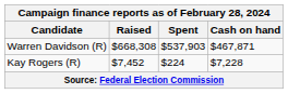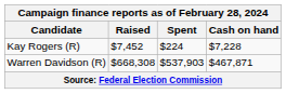rows swapped: Warren Davidson (R) <-> Kay Rogers (R)
